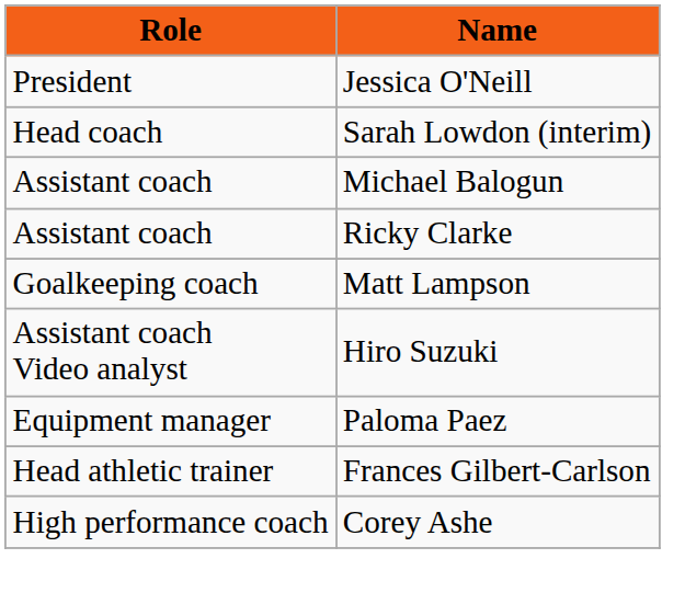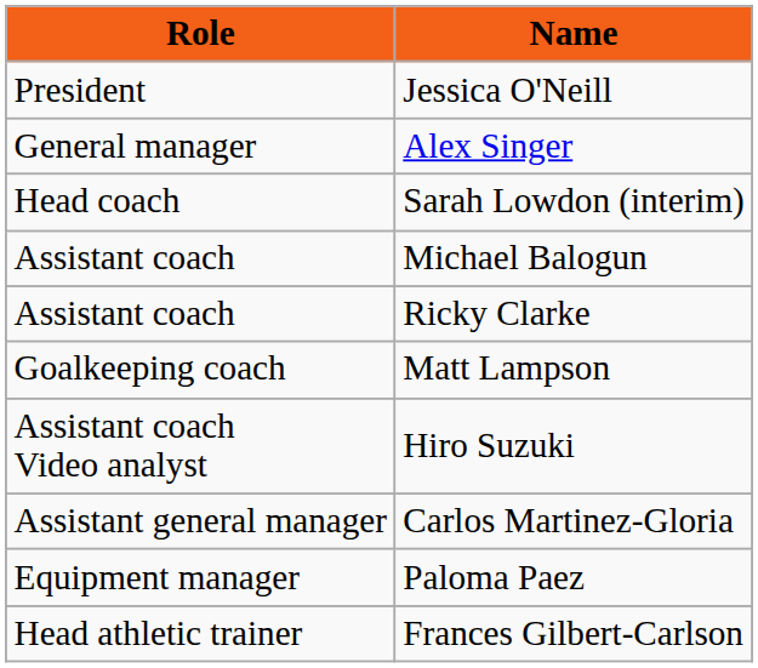+ row: General manager | Alex Singer
+ row: Assistant general manager | Carlos Martinez-Gloria
- row: High performance coach | Corey Ashe
